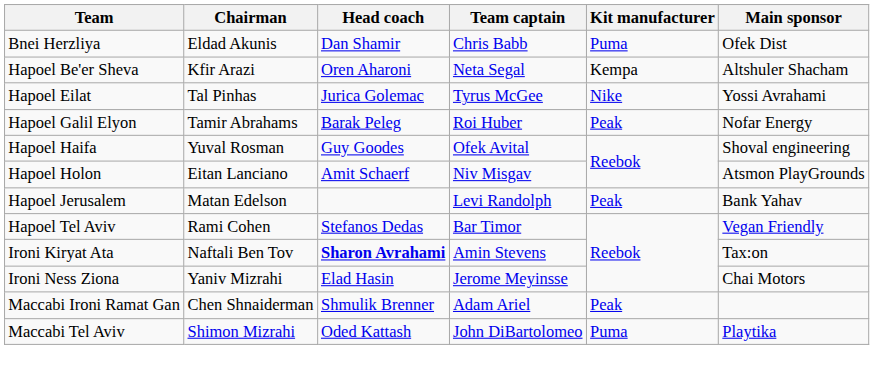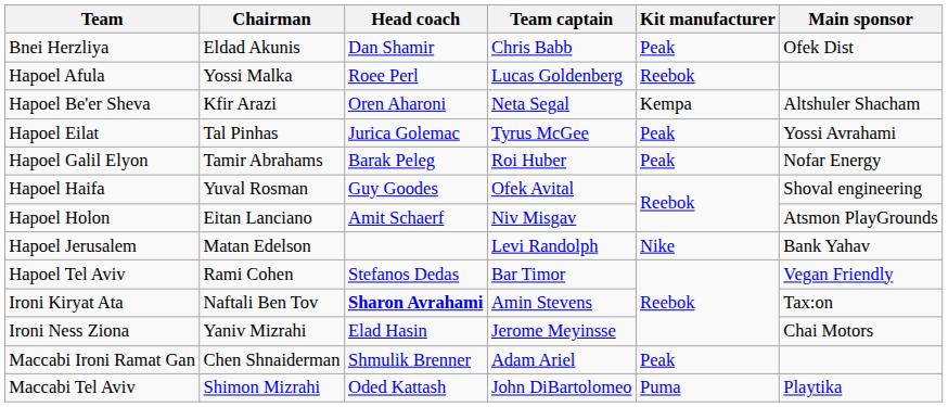Bnei Herzliya | Kit manufacturer: Puma -> Peak
+ row: Hapoel Afula | Yossi Malka | Roee Perl | Lucas Goldenberg | Reebok
Hapoel Eilat | Kit manufacturer: Nike -> Peak
Hapoel Jerusalem | Kit manufacturer: Peak -> Nike
